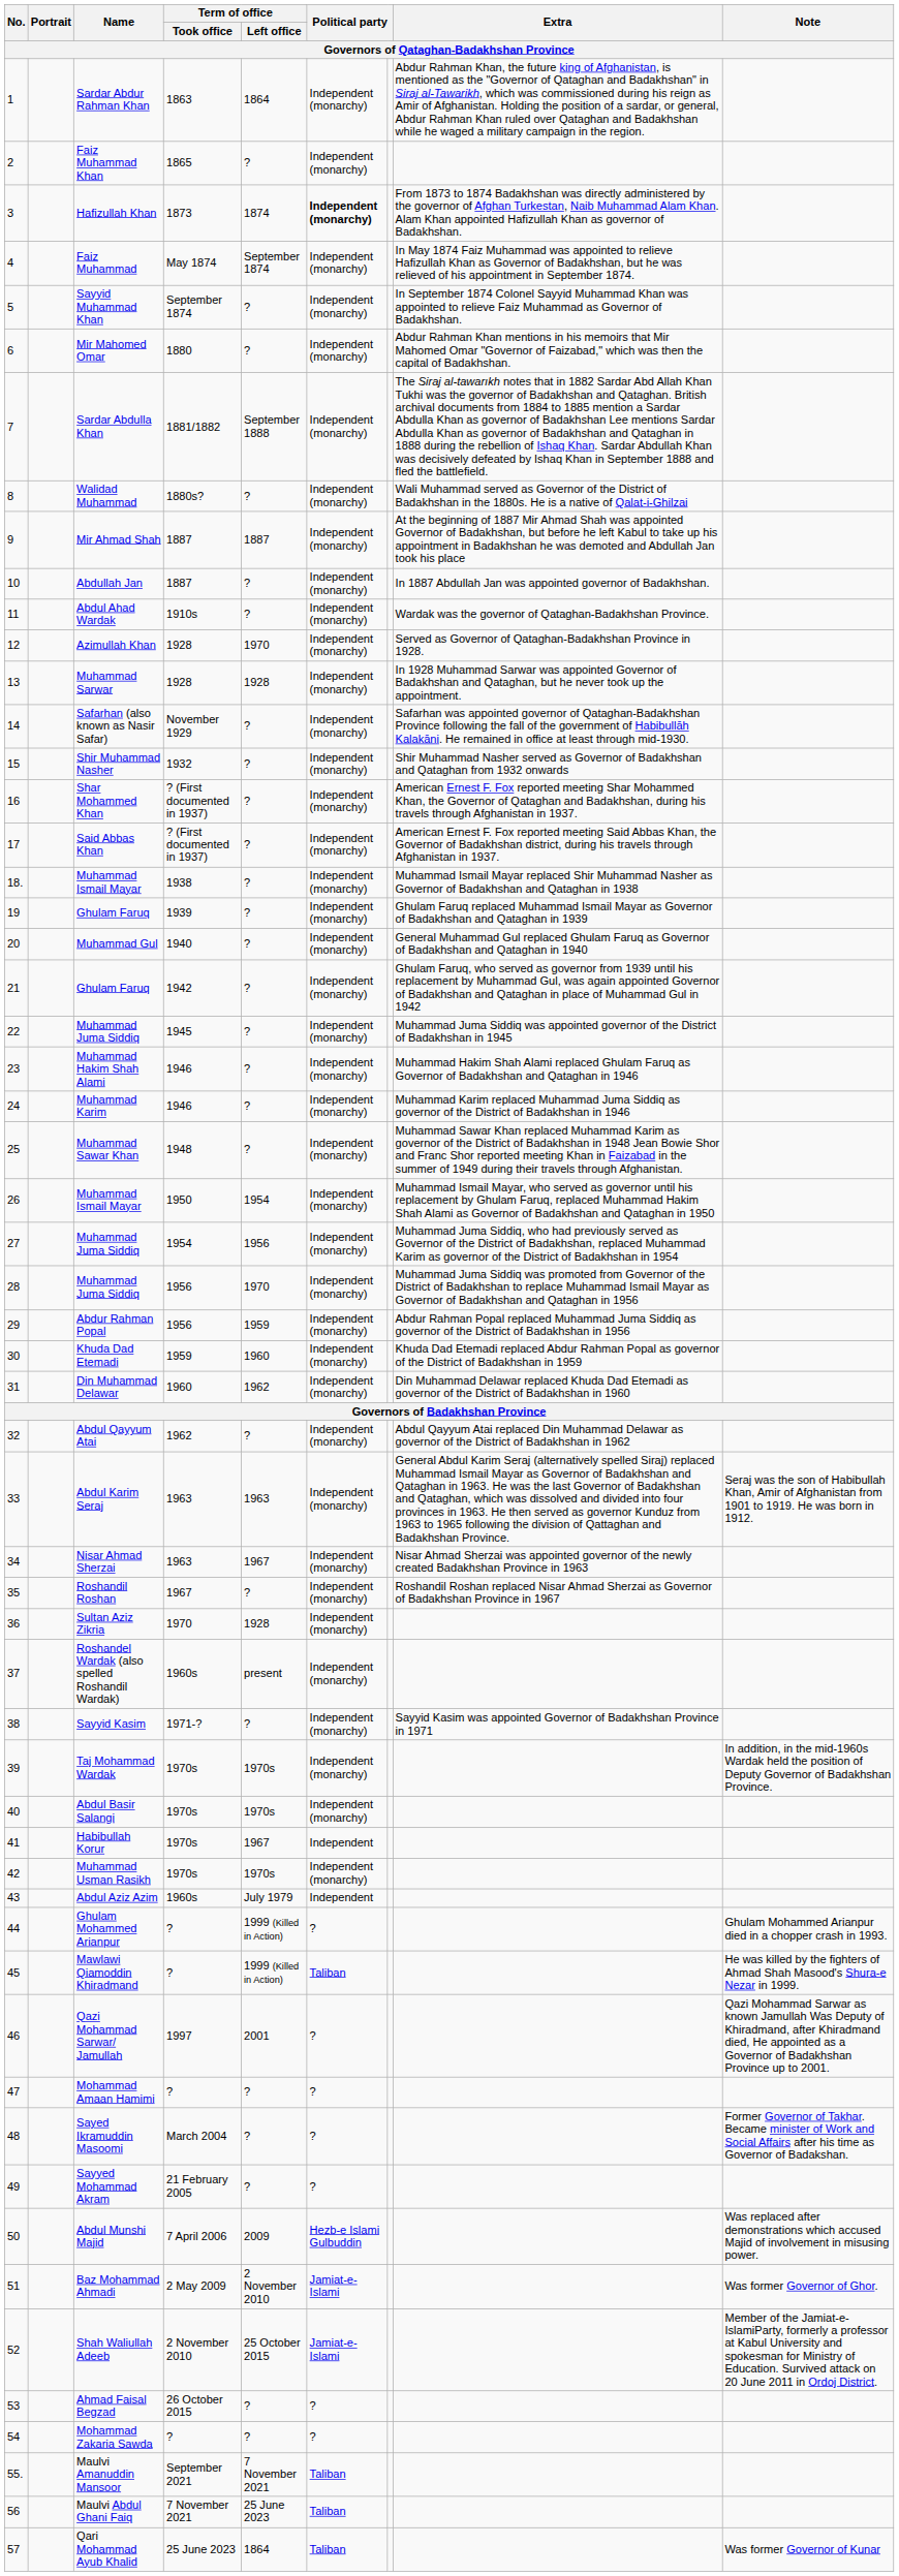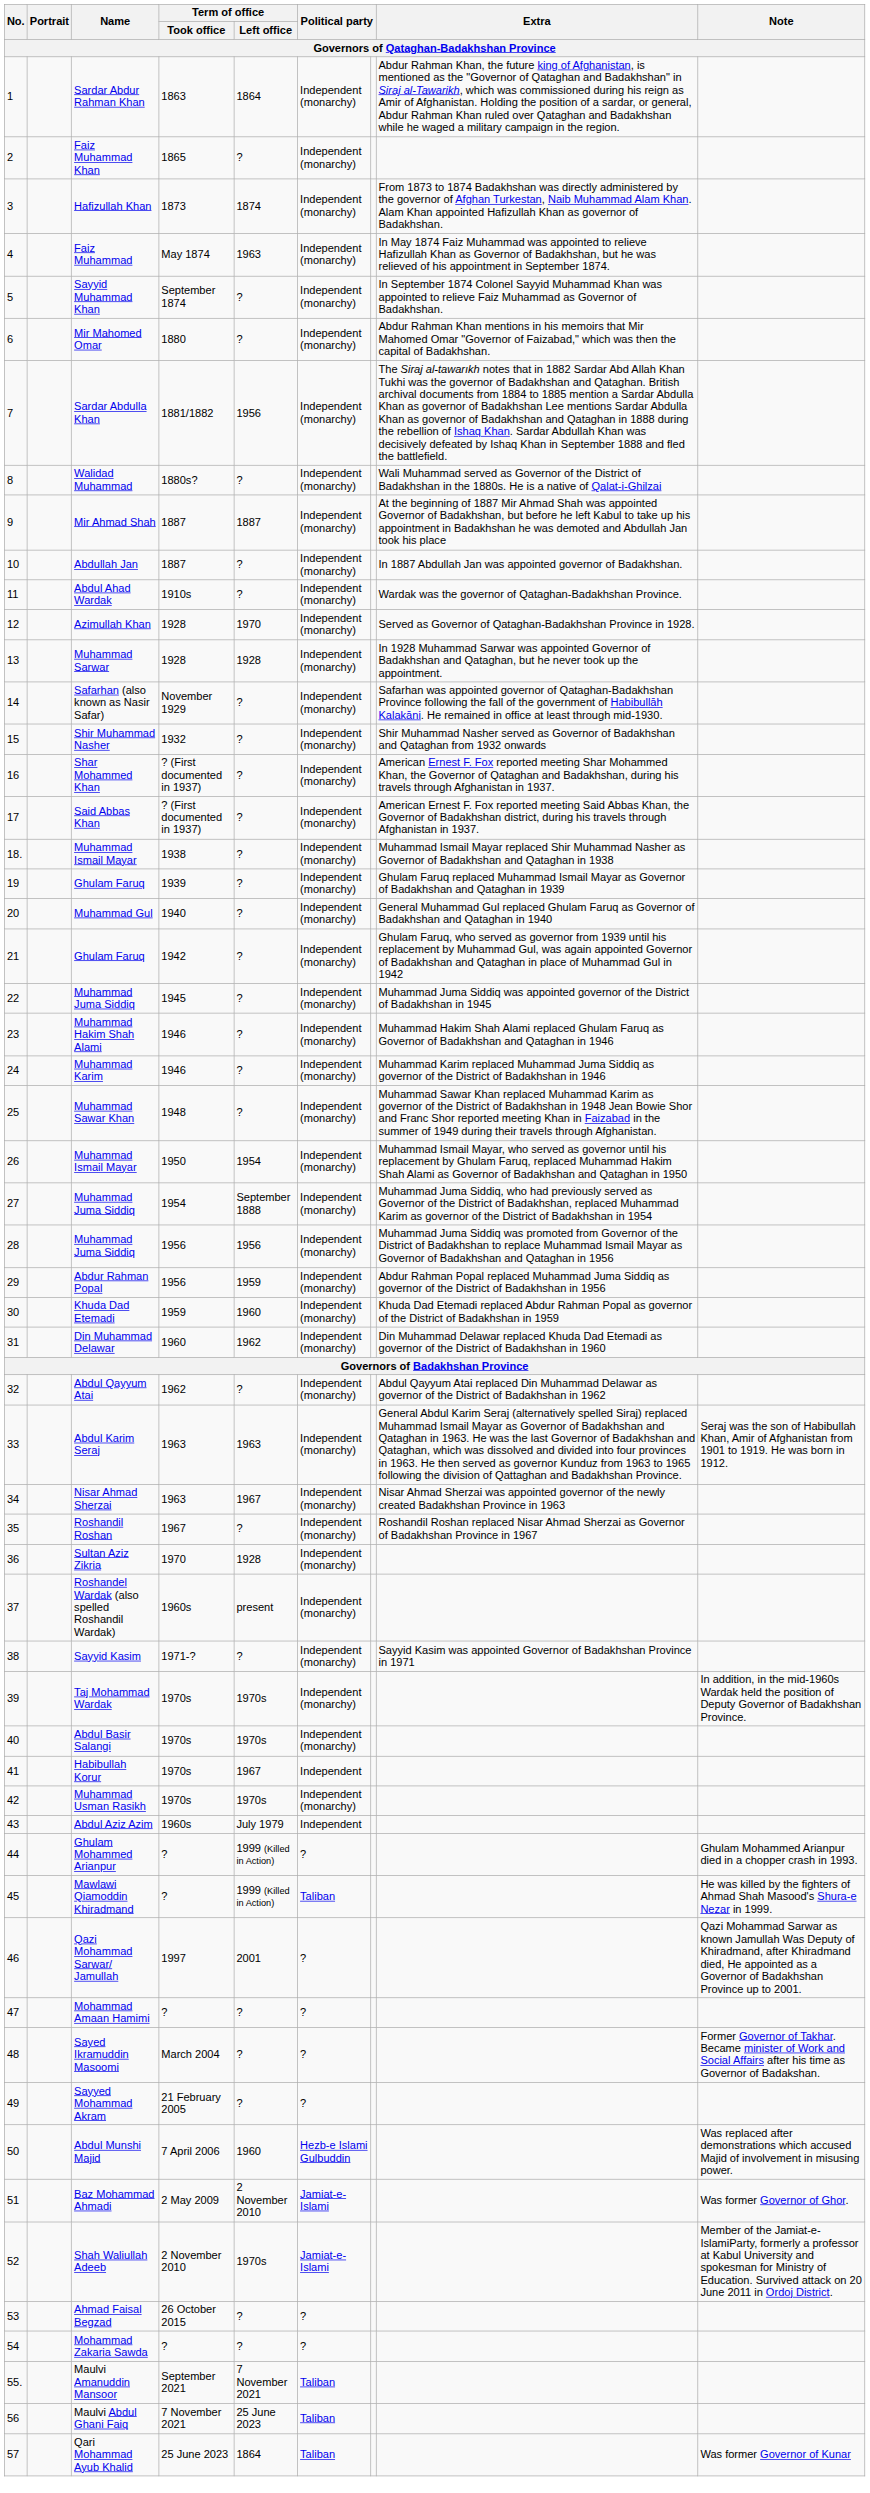Hafizullah Khan | column 6: bold -> normal
Faiz Muhammad | Term of office / Left office: September 1874 -> 1963
Sardar Abdulla Khan | Term of office / Left office: September 1888 -> 1956
27 / Muhammad Juma Siddiq | Term of office / Left office: 1956 -> September 1888
28 / Muhammad Juma Siddiq | Term of office / Left office: 1970 -> 1956
Abdul Munshi Majid | Term of office / Left office: 2009 -> 1960
Shah Waliullah Adeeb | Term of office / Left office: 25 October 2015 -> 1970s
